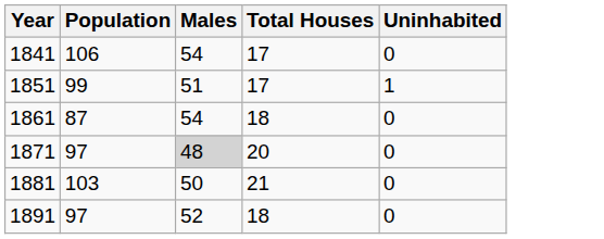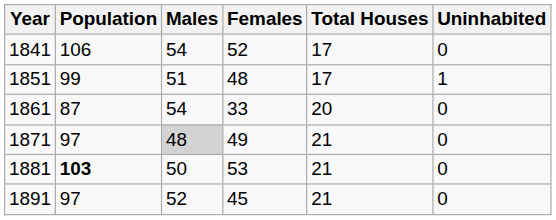+ column: Females | 52 | 48 | 33 | 49 | 53 | 45
1861 | Total Houses: 18 -> 20
1871 | Total Houses: 20 -> 21
1881 | Population: normal -> bold
1891 | Total Houses: 18 -> 21
